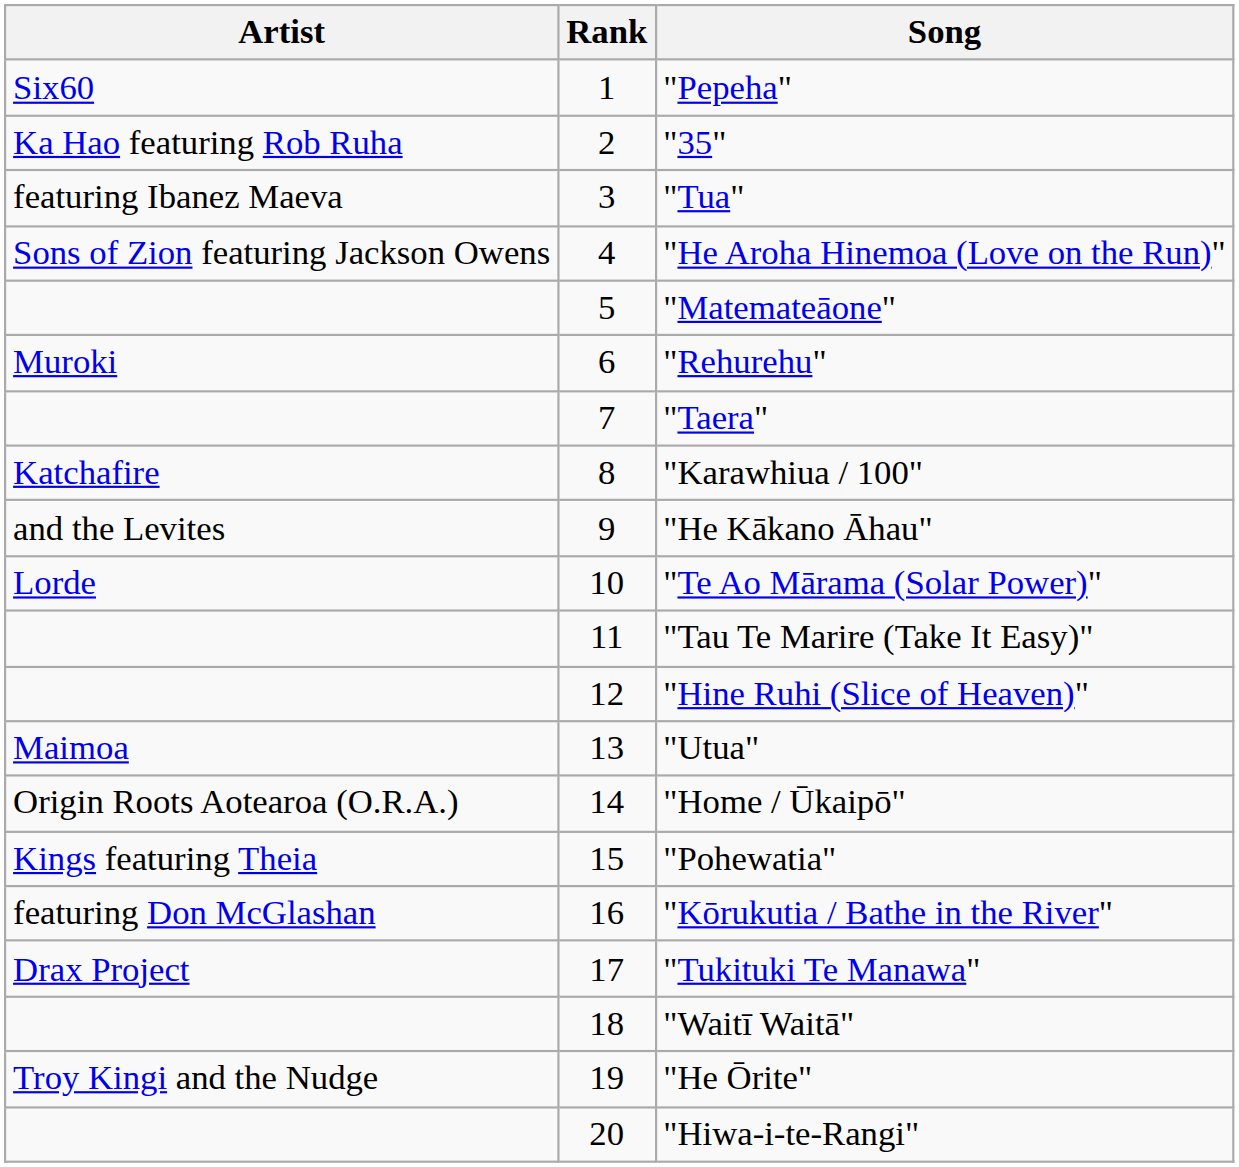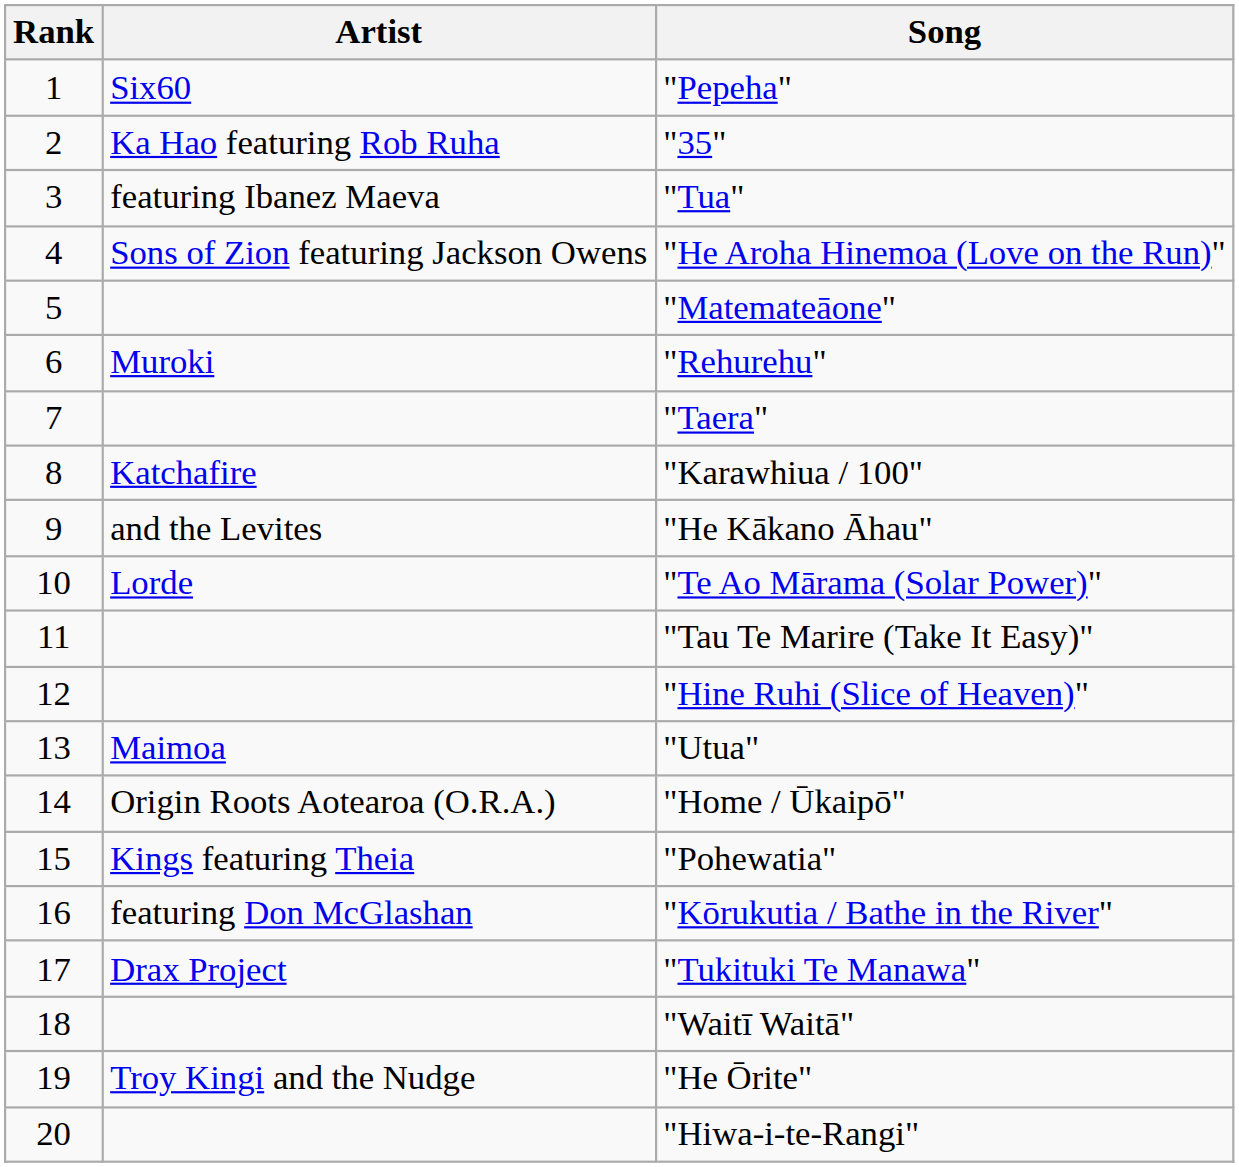columns swapped: Rank <-> Artist
